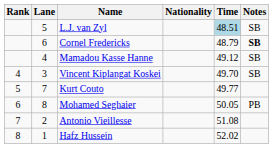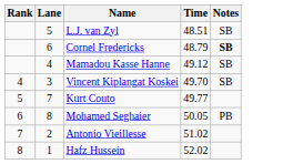- column: Nationality
L.J. van Zyl | Time: lightblue background -> no background
Antonio Vieillesse | Time: 51.08 -> 51.02
